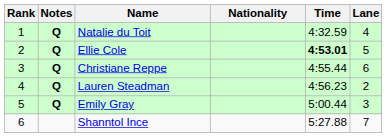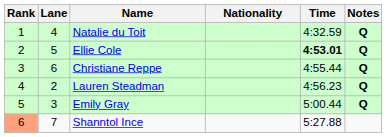columns swapped: Lane <-> Notes
Shanntol Ince | Rank: no background -> lightsalmon background
